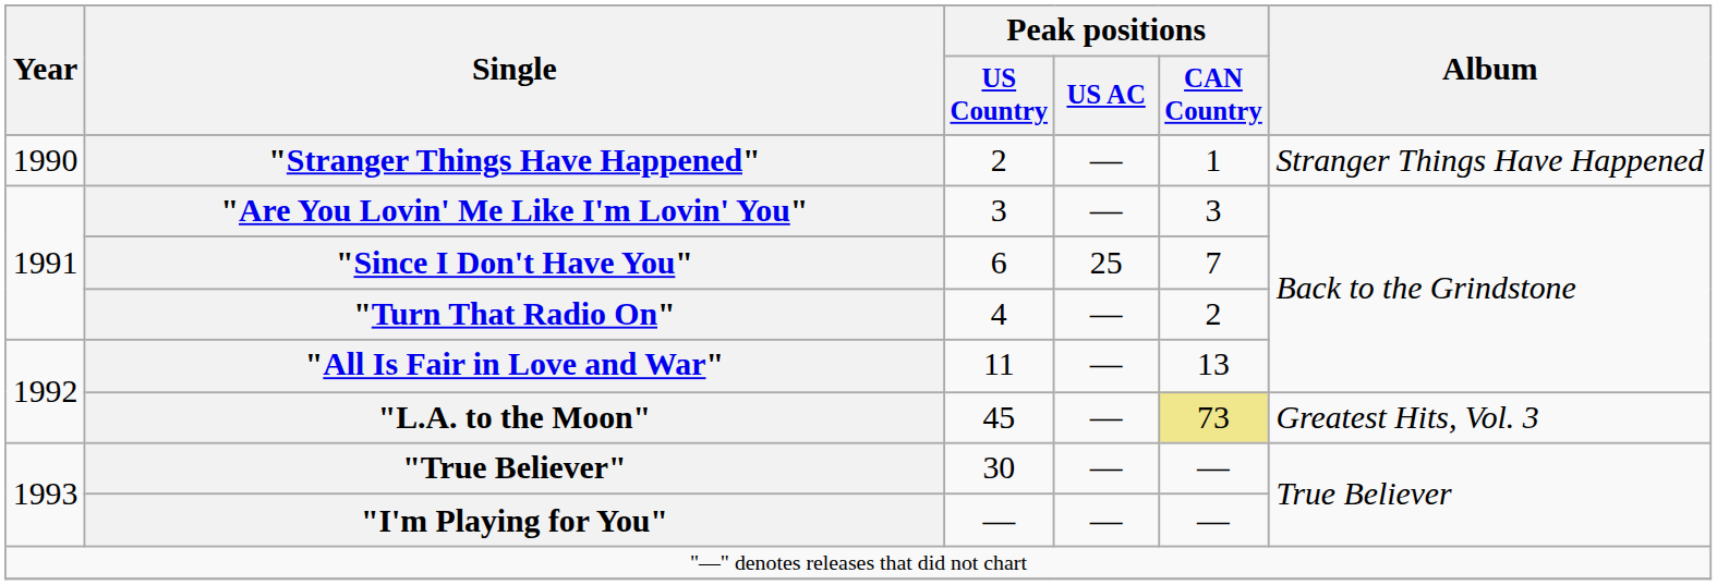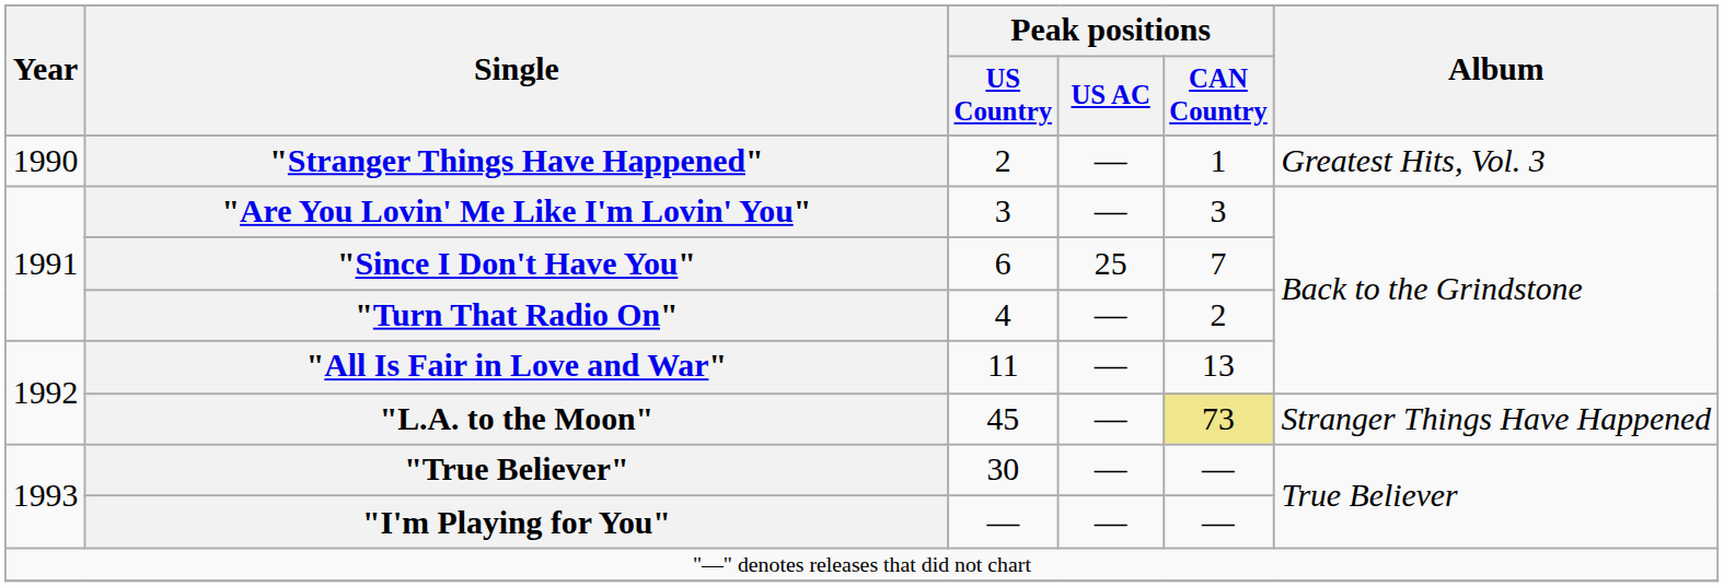"Stranger Things Have Happened" | Album: Stranger Things Have Happened -> Greatest Hits, Vol. 3
"L.A. to the Moon" | Album: Greatest Hits, Vol. 3 -> Stranger Things Have Happened
